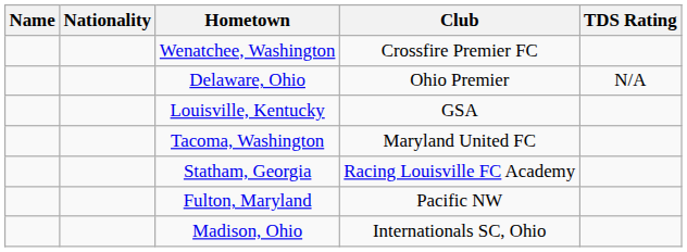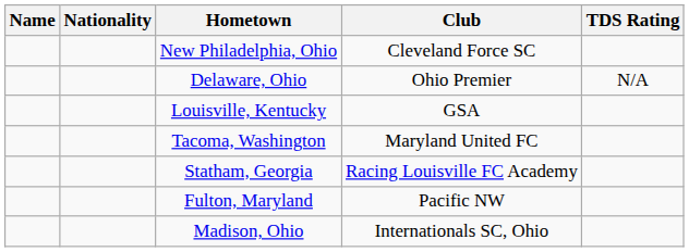+ row: New Philadelphia, Ohio | Cleveland Force SC
- row: Wenatchee, Washington | Crossfire Premier FC
